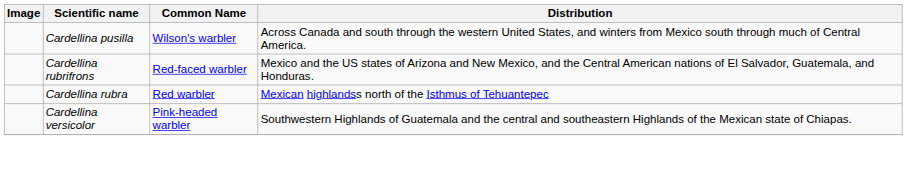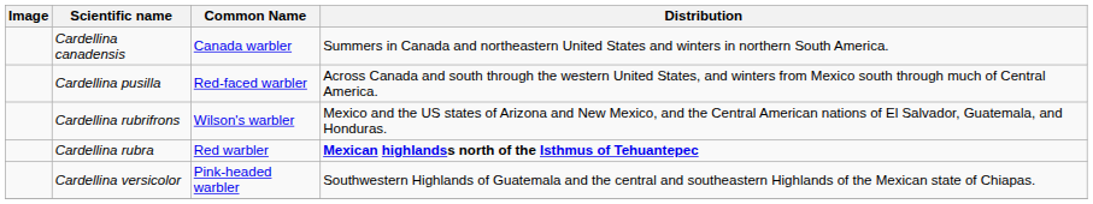+ row: Cardellina canadensis | Canada warbler | Summers in Canada and northeastern United States and winters in northern South America.
Cardellina pusilla | Common Name: Wilson's warbler -> Red-faced warbler
Cardellina rubrifrons | Common Name: Red-faced warbler -> Wilson's warbler
Cardellina rubra | Distribution: normal -> bold
